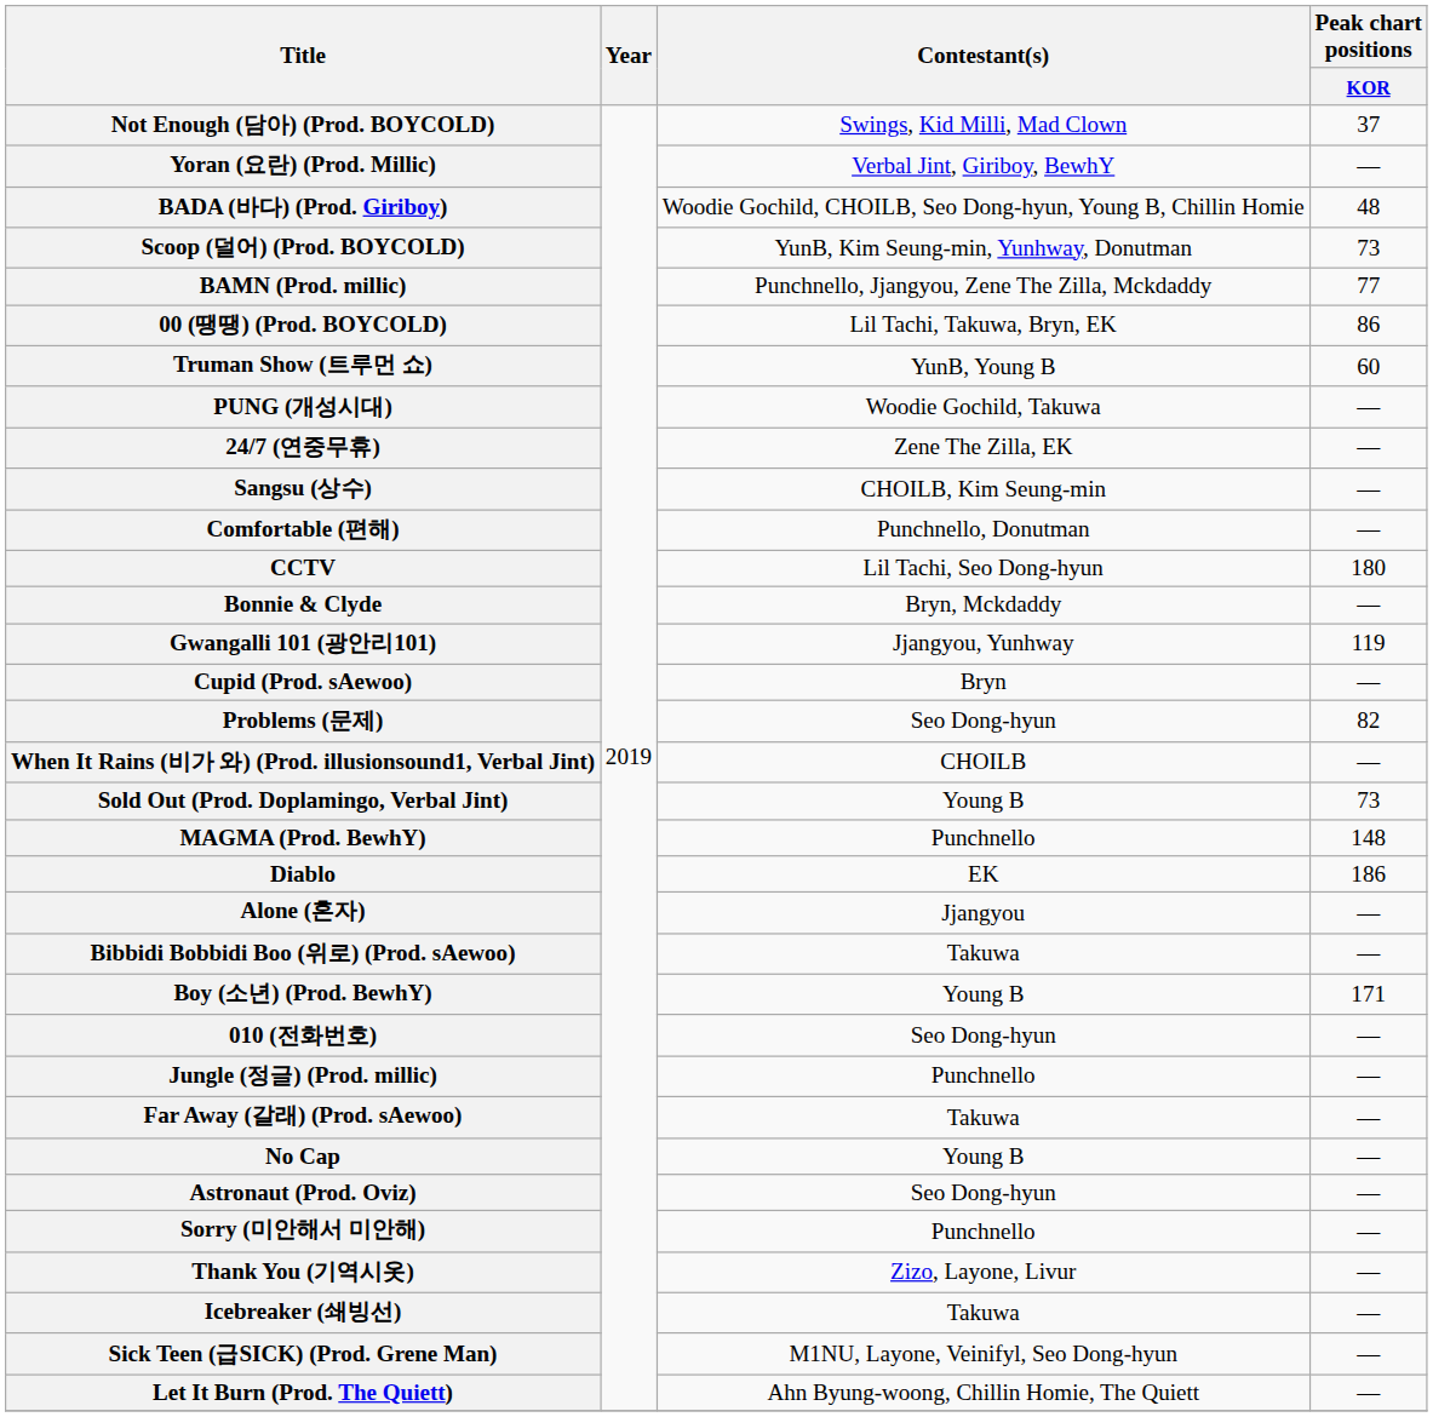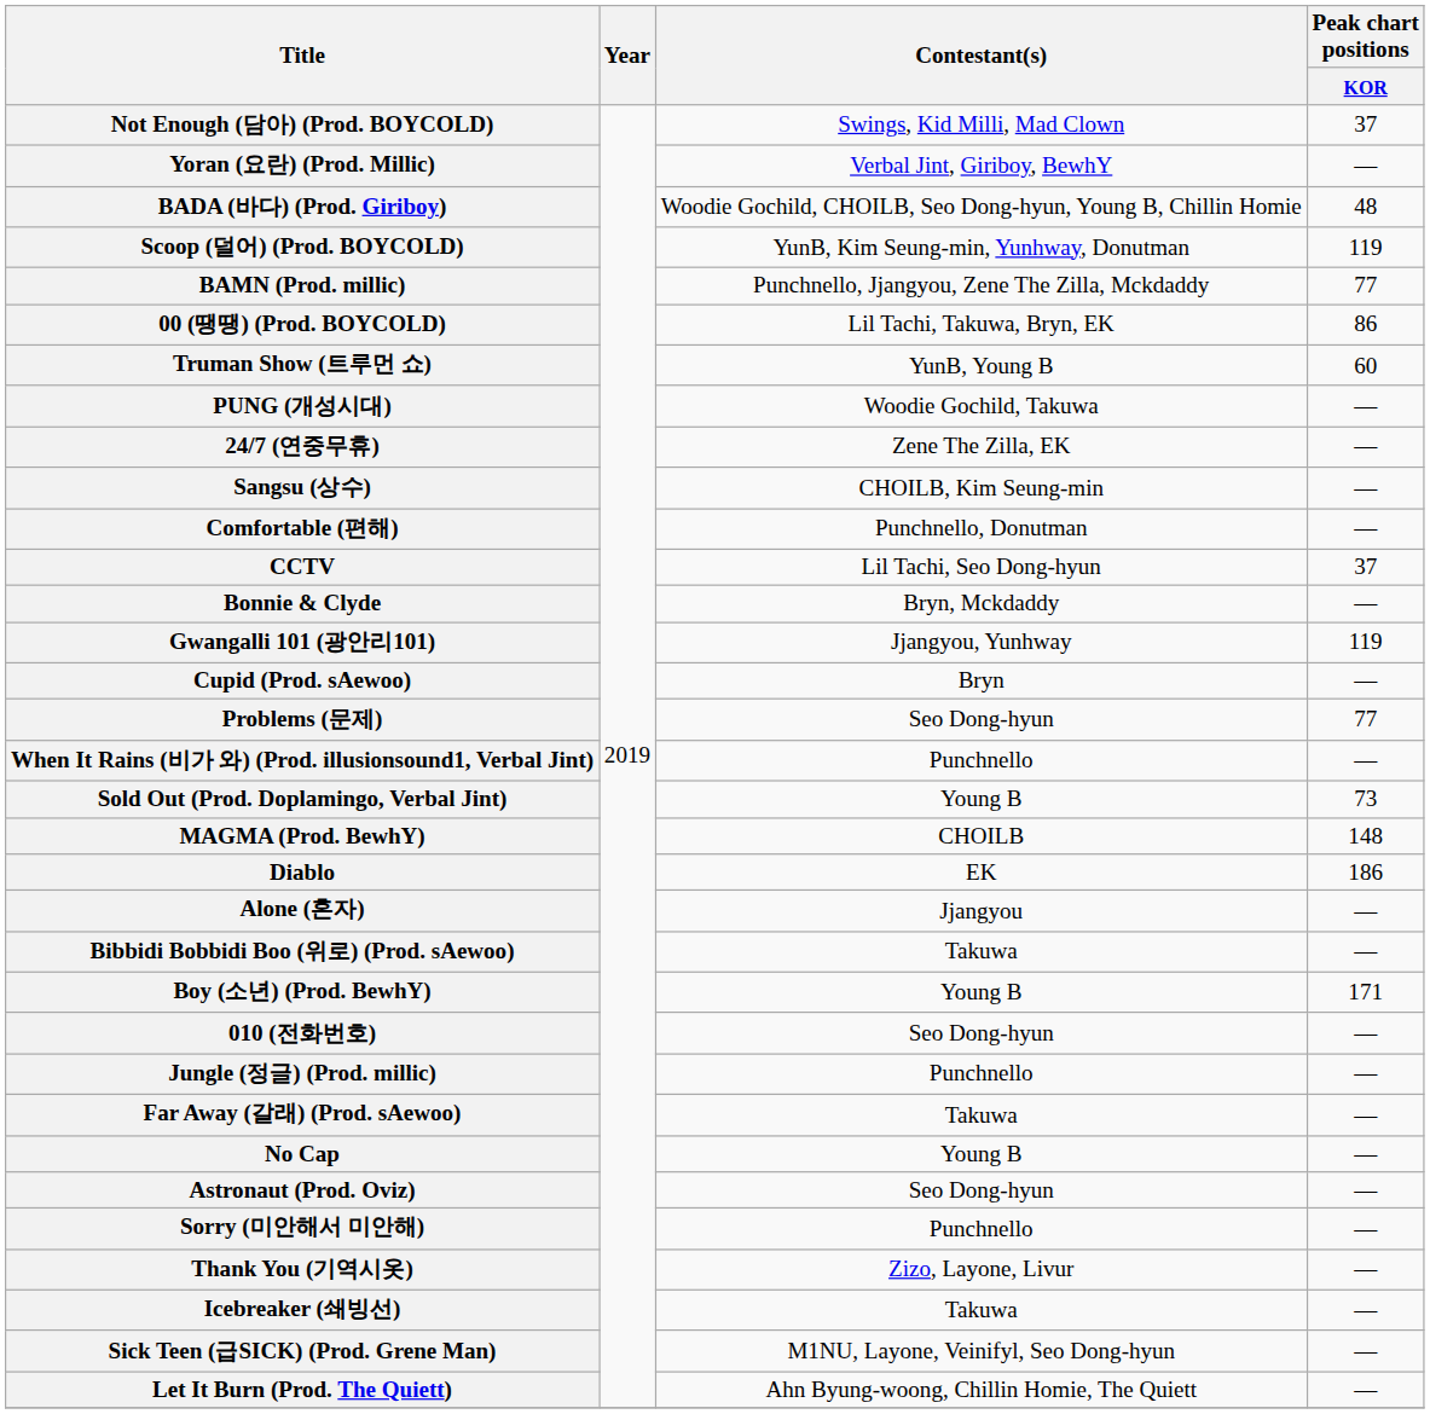Scoop (덜어) (Prod. BOYCOLD) | Peak chart positions / KOR: 73 -> 119
CCTV | Peak chart positions / KOR: 180 -> 37
Problems (문제) | Peak chart positions / KOR: 82 -> 77
When It Rains (비가 와) (Prod. illusionsound1, Verbal Jint) | Contestant(s): CHOILB -> Punchnello
MAGMA (Prod. BewhY) | Contestant(s): Punchnello -> CHOILB
